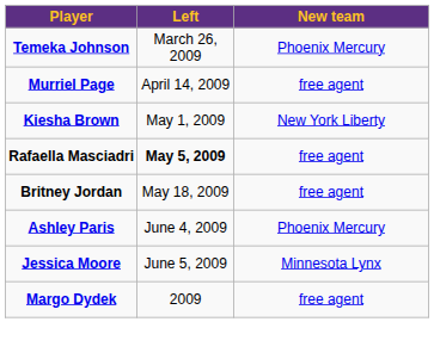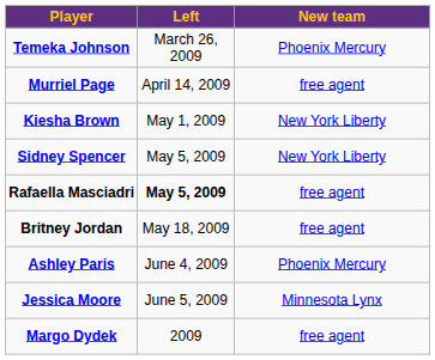+ row: Sidney Spencer | May 5, 2009 | New York Liberty
